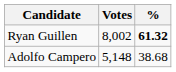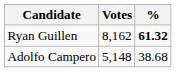Ryan Guillen | Votes: 8,002 -> 8,162
